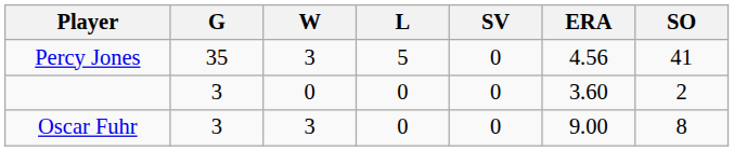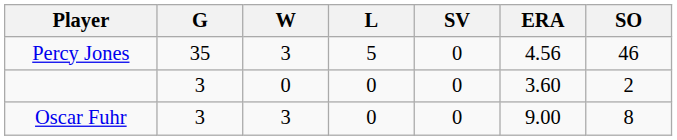Percy Jones | SO: 41 -> 46
